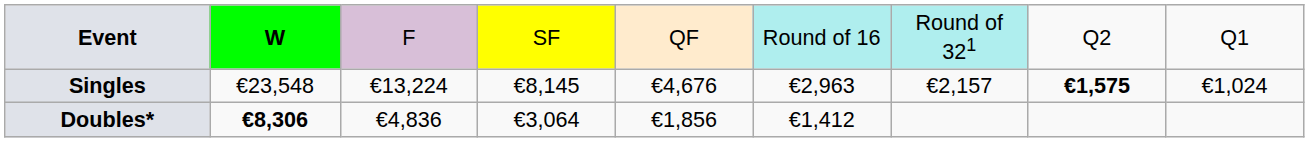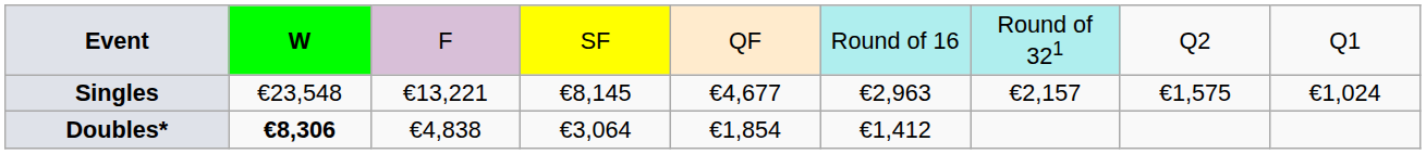Singles | column 3: €13,224 -> €13,221
Singles | column 5: €4,676 -> €4,677
Singles | column 8: bold -> normal
Doubles* | column 3: €4,836 -> €4,838
Doubles* | column 5: €1,856 -> €1,854
